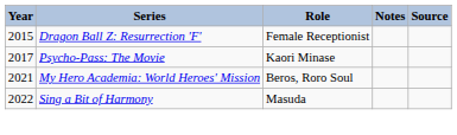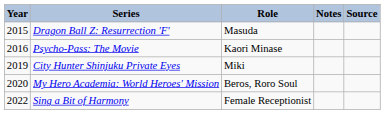Dragon Ball Z: Resurrection 'F' | Role: Female Receptionist -> Masuda
Psycho-Pass: The Movie | Year: 2017 -> 2016
+ row: 2019 | City Hunter Shinjuku Private Eyes | Miki
My Hero Academia: World Heroes' Mission | Year: 2021 -> 2020
Sing a Bit of Harmony | Role: Masuda -> Female Receptionist
